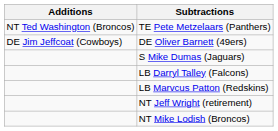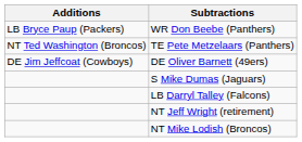+ row: LB Bryce Paup (Packers) | WR Don Beebe (Panthers)
- row: LB Marvcus Patton (Redskins)
